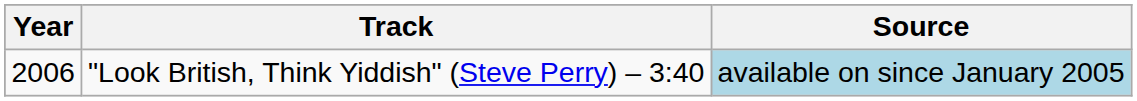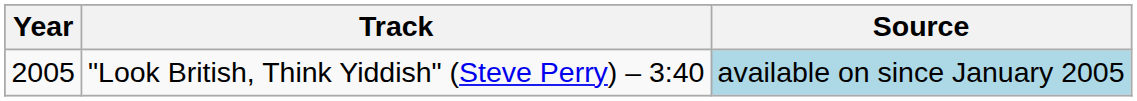"Look British, Think Yiddish" (Steve Perry) – 3:40 | Year: 2006 -> 2005
